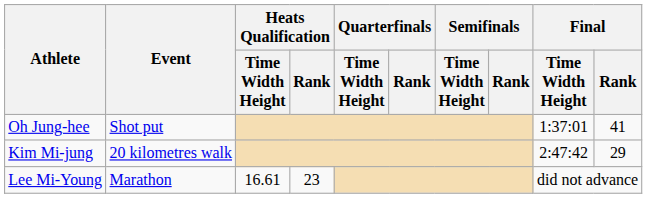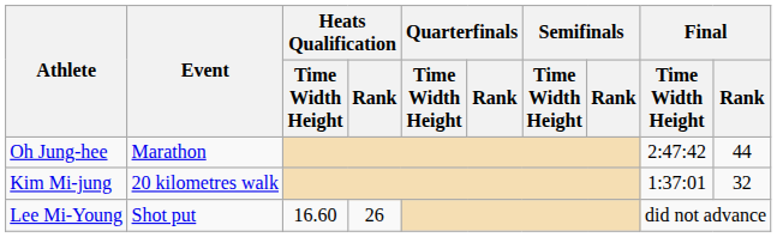Oh Jung-hee | Event: Shot put -> Marathon
Oh Jung-hee | Final / Time Width Height: 1:37:01 -> 2:47:42
Oh Jung-hee | Final / Rank: 41 -> 44
Kim Mi-jung | Final / Time Width Height: 2:47:42 -> 1:37:01
Kim Mi-jung | Final / Rank: 29 -> 32
Lee Mi-Young | Event: Marathon -> Shot put
Lee Mi-Young | Heats Qualification / Time Width Height: 16.61 -> 16.60
Lee Mi-Young | Heats Qualification / Rank: 23 -> 26
